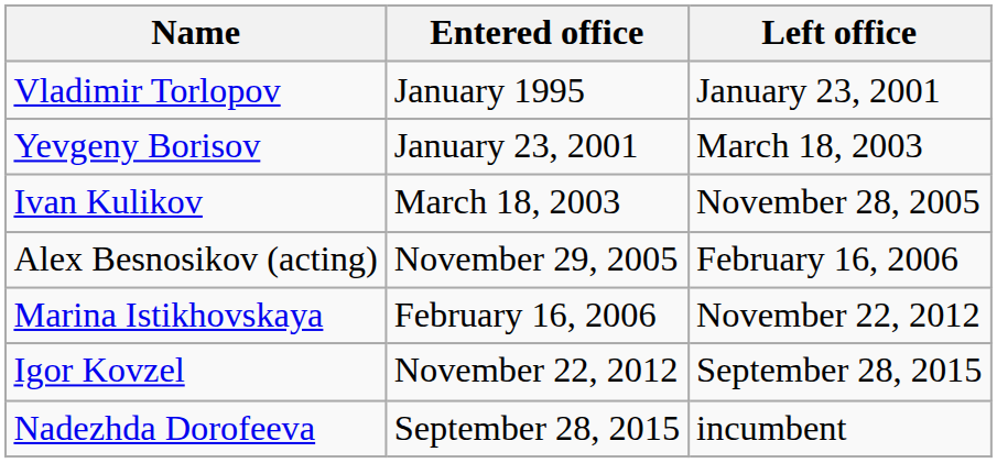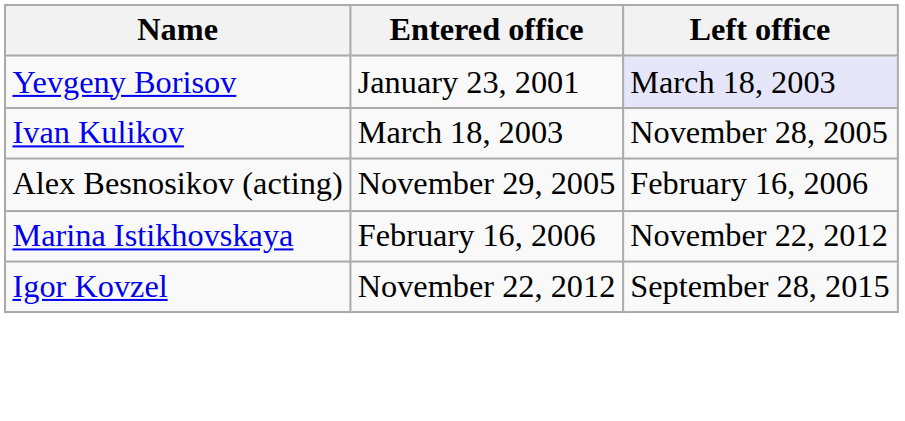- row: Vladimir Torlopov | January 1995 | January 23, 2001
Yevgeny Borisov | Left office: no background -> lavender background
- row: Nadezhda Dorofeeva | September 28, 2015 | incumbent
